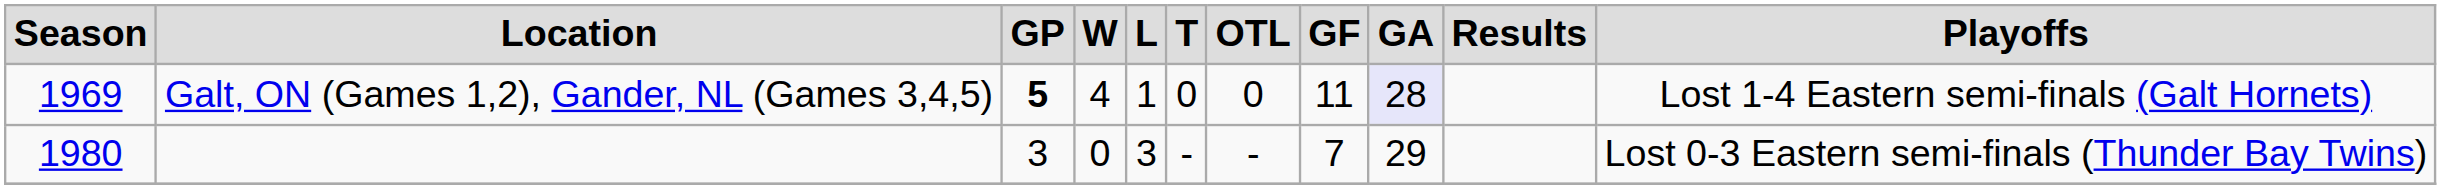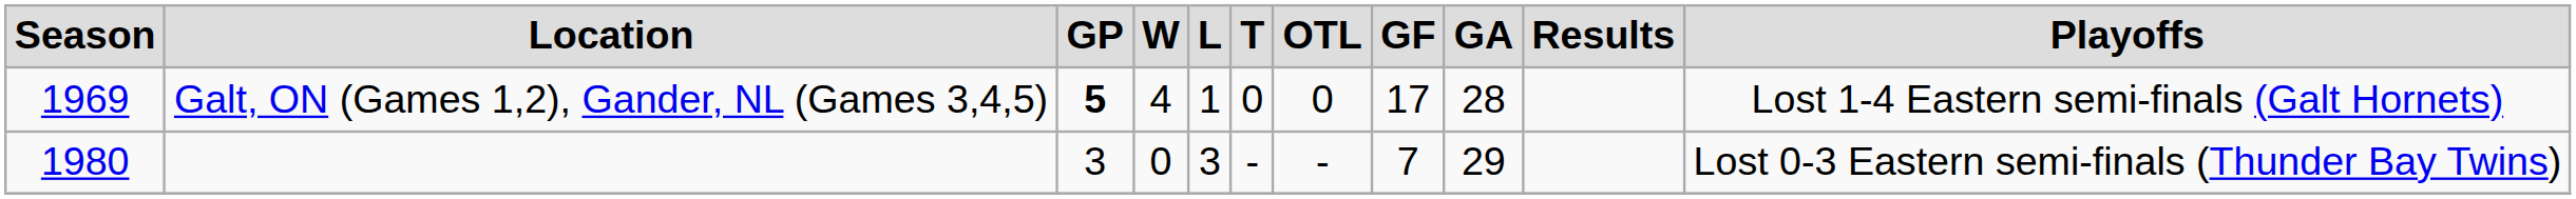Galt, ON (Games 1,2), Gander, NL (Games 3,4,5) | GF: 11 -> 17
Galt, ON (Games 1,2), Gander, NL (Games 3,4,5) | GA: lavender background -> no background
